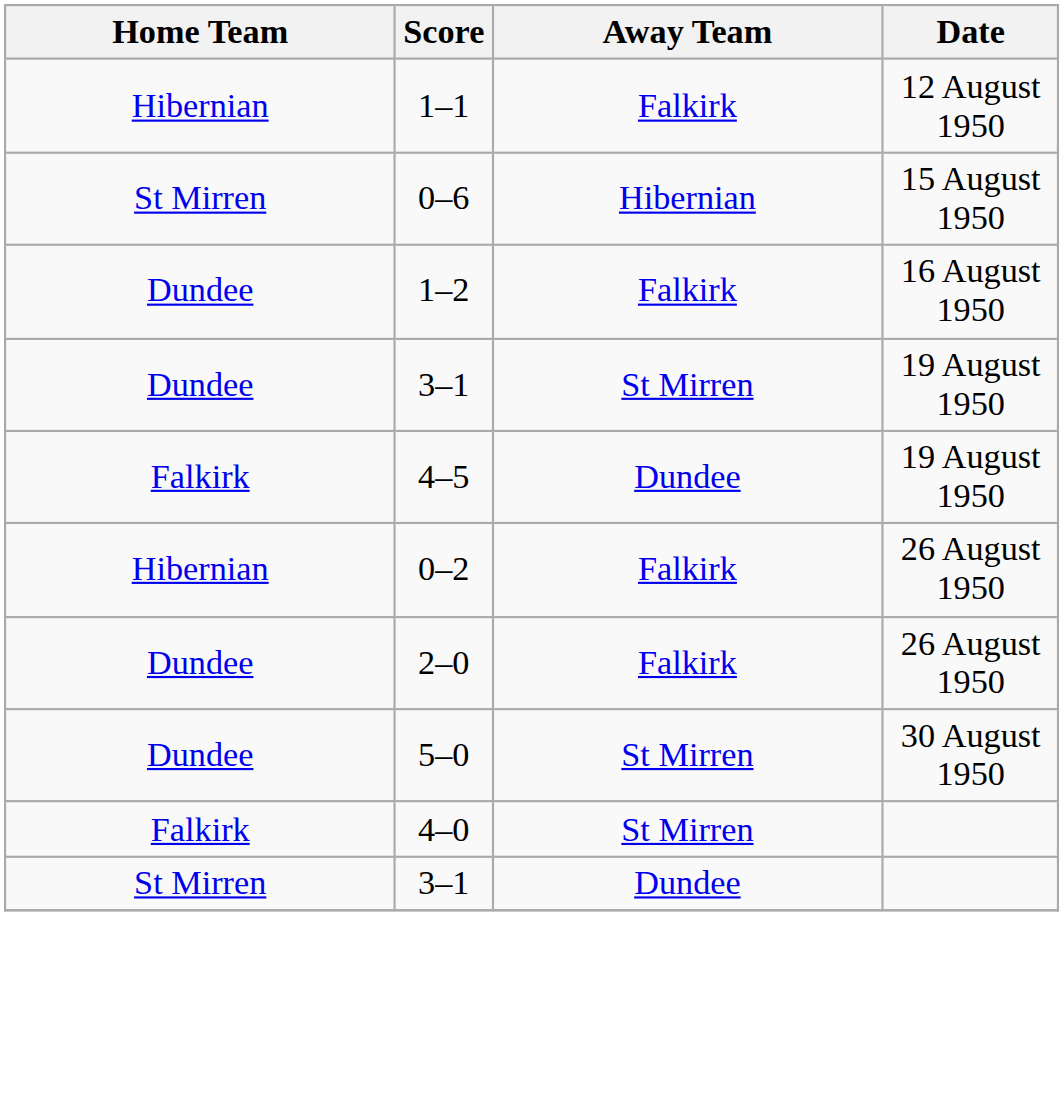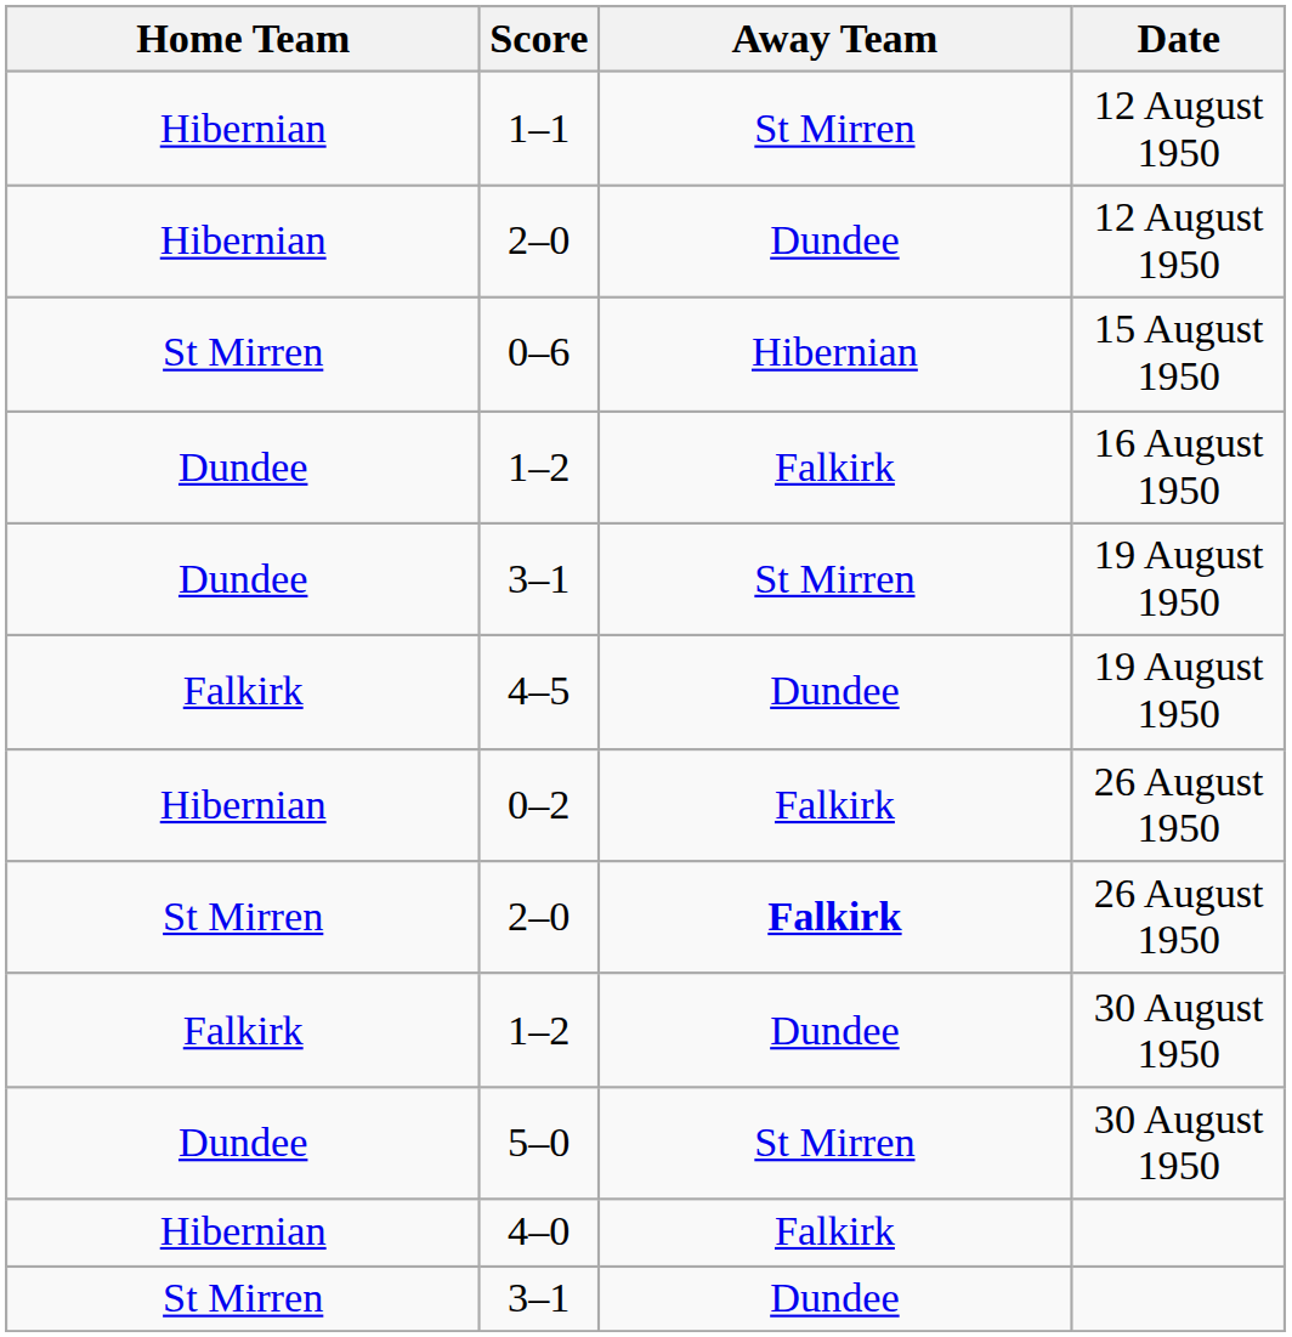1–1 | Away Team: Falkirk -> St Mirren
+ row: Hibernian | 2–0 | Dundee | 12 August 1950
2–0 / 26 August 1950 | Home Team: Dundee -> St Mirren
2–0 / 26 August 1950 | Away Team: normal -> bold
+ row: Falkirk | 1–2 | Dundee | 30 August 1950
4–0 | Home Team: Falkirk -> Hibernian
4–0 | Away Team: St Mirren -> Falkirk
